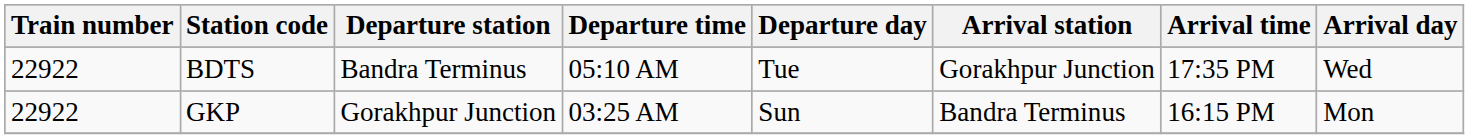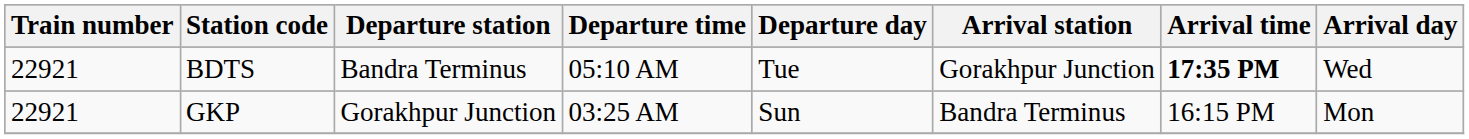BDTS | Train number: 22922 -> 22921
BDTS | Arrival time: normal -> bold
GKP | Train number: 22922 -> 22921
